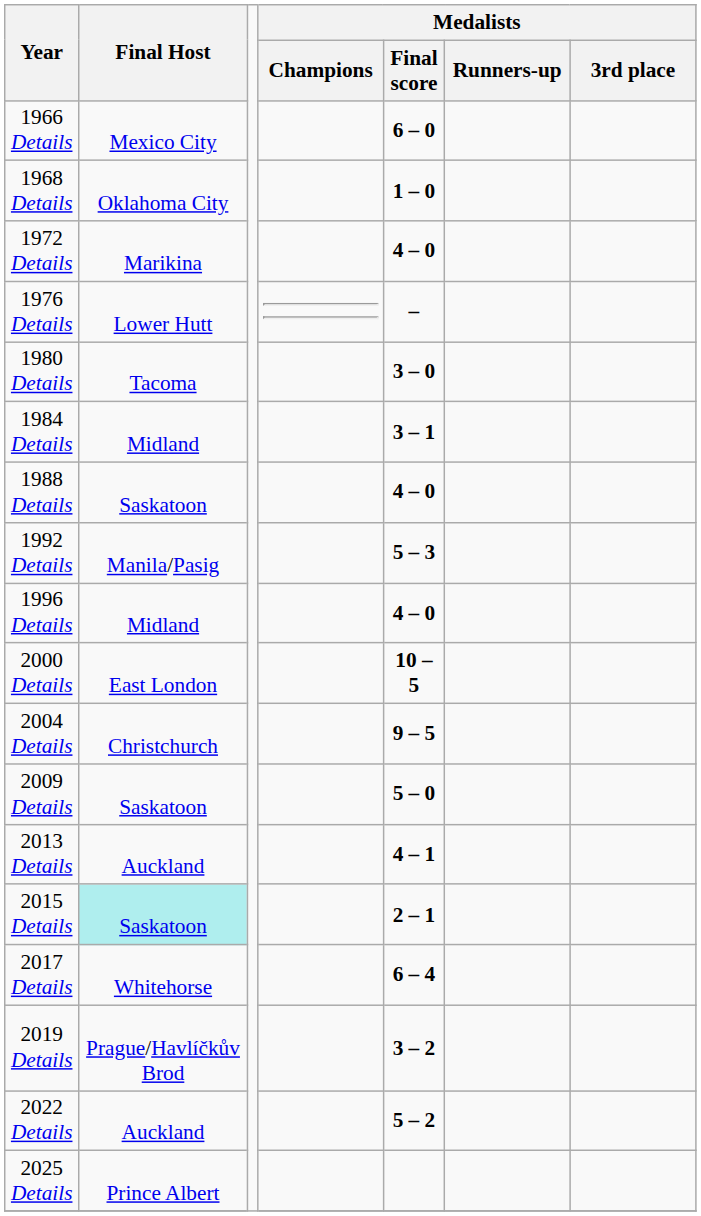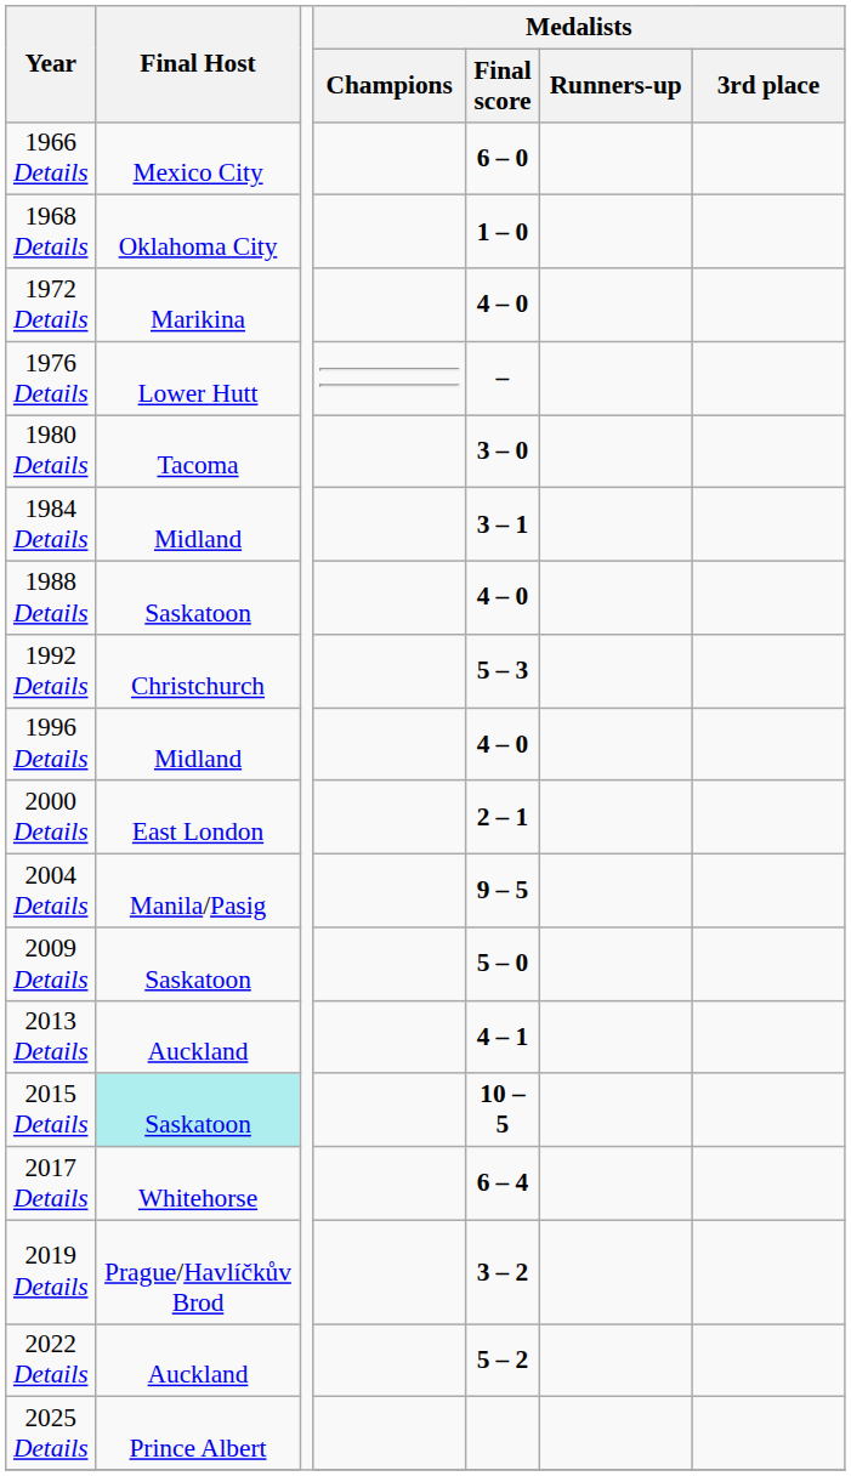1992 Details | Final Host: Manila/Pasig -> Christchurch
2000 Details | Medalists / Final score: 10 – 5 -> 2 – 1
2004 Details | Final Host: Christchurch -> Manila/Pasig
2015 Details | Medalists / Final score: 2 – 1 -> 10 – 5
